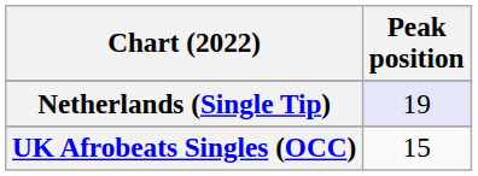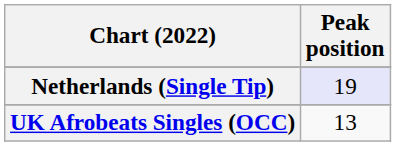UK Afrobeats Singles (OCC) | Peak position: 15 -> 13
